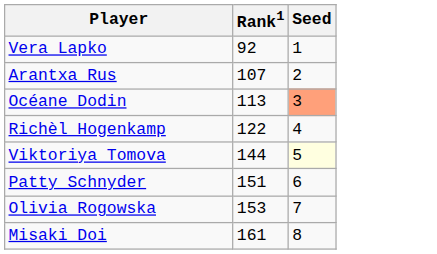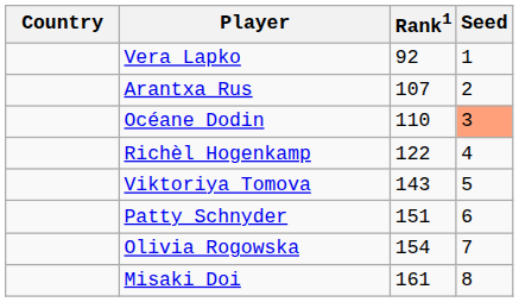+ column: Country
Océane Dodin | Rank1: 113 -> 110
Viktoriya Tomova | Rank1: 144 -> 143
Viktoriya Tomova | Seed: lightyellow background -> no background
Olivia Rogowska | Rank1: 153 -> 154
